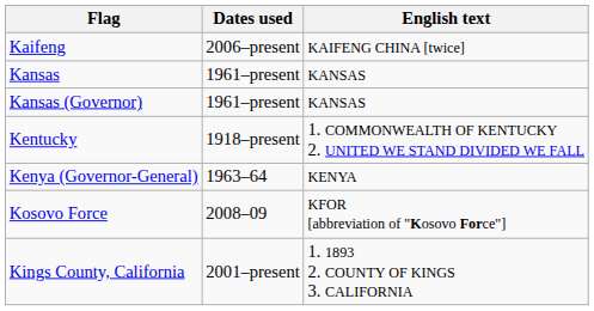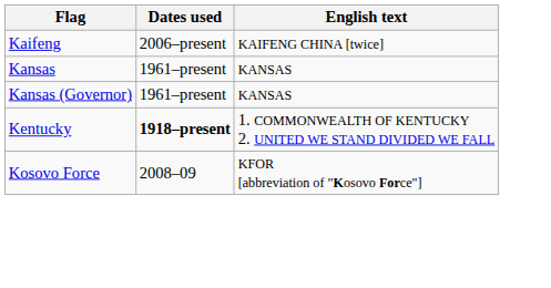Kentucky | Dates used: normal -> bold
- row: Kenya (Governor-General) | 1963–64 | KENYA
- row: Kings County, California | 2001–present | 1. 1893 2. COUNTY OF KINGS 3. CALIFORNIA
